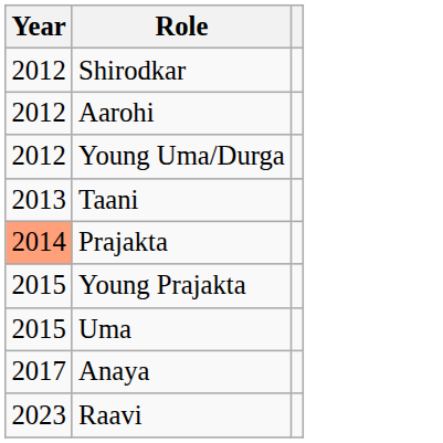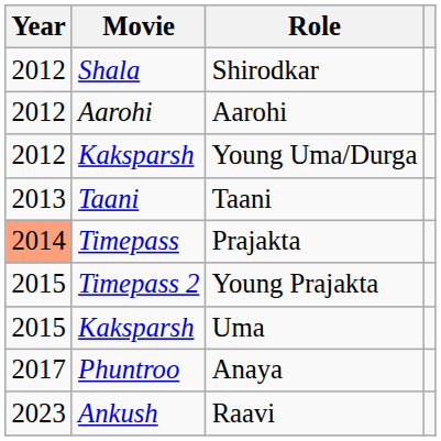+ column: Movie | Shala | Aarohi | Kaksparsh | Taani | Timepass | Timepass 2 | Kaksparsh | Phuntroo | Ankush
